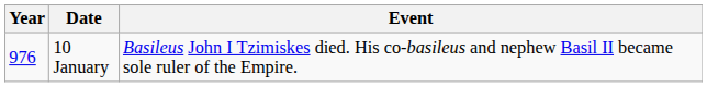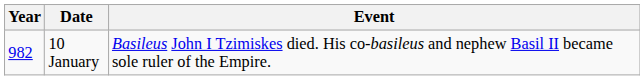10 January | Year: 976 -> 982
